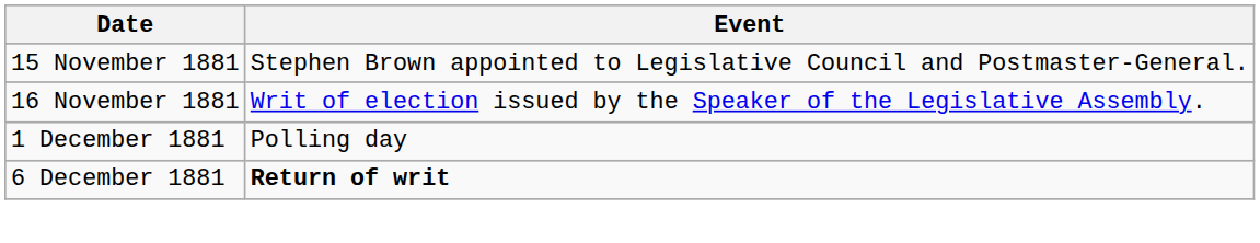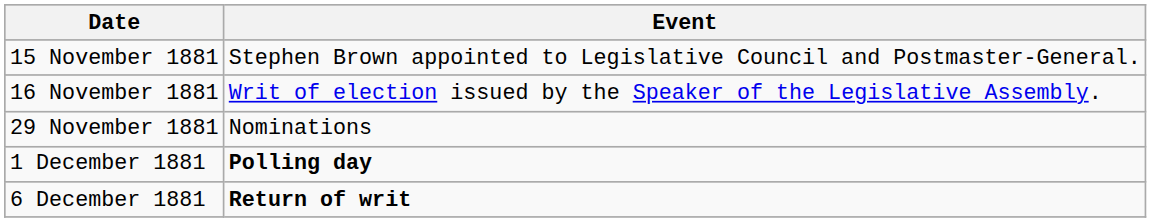+ row: 29 November 1881 | Nominations
1 December 1881 | Event: normal -> bold
